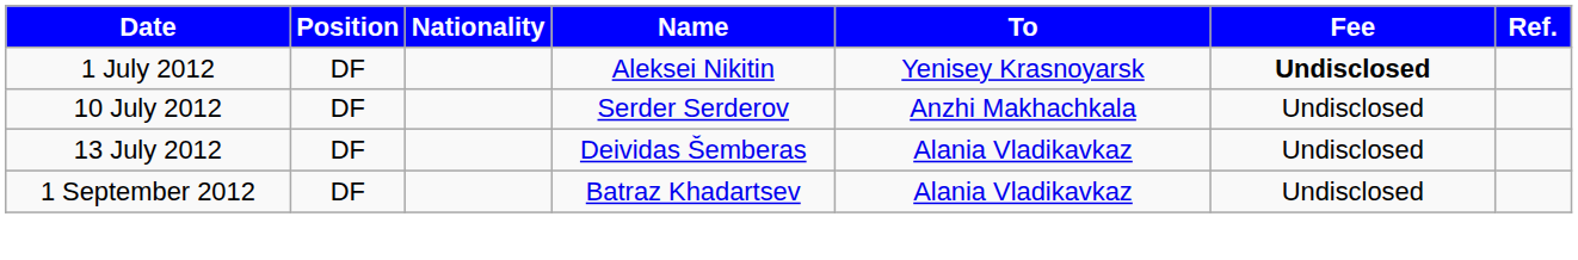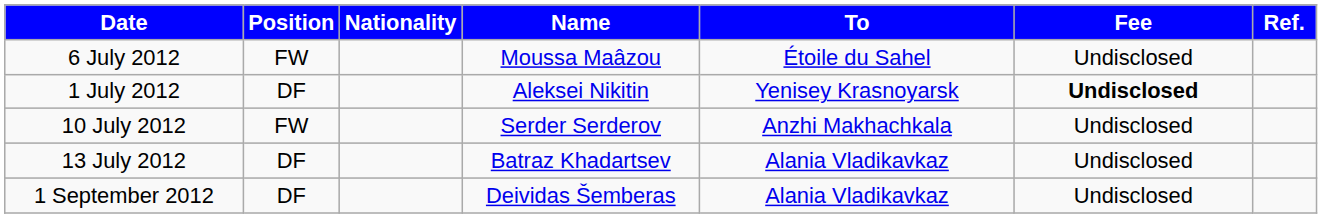+ row: 6 July 2012 | FW | Moussa Maâzou | Étoile du Sahel | Undisclosed
10 July 2012 | Position: DF -> FW
13 July 2012 | Name: Deividas Šemberas -> Batraz Khadartsev
1 September 2012 | Name: Batraz Khadartsev -> Deividas Šemberas
